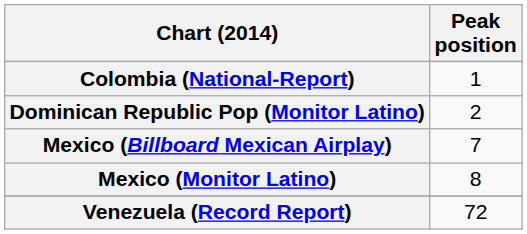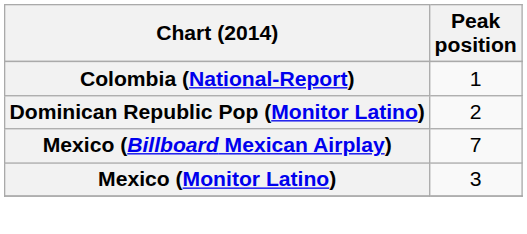Mexico (Monitor Latino) | Peak position: 8 -> 3
- row: Venezuela (Record Report) | 72
